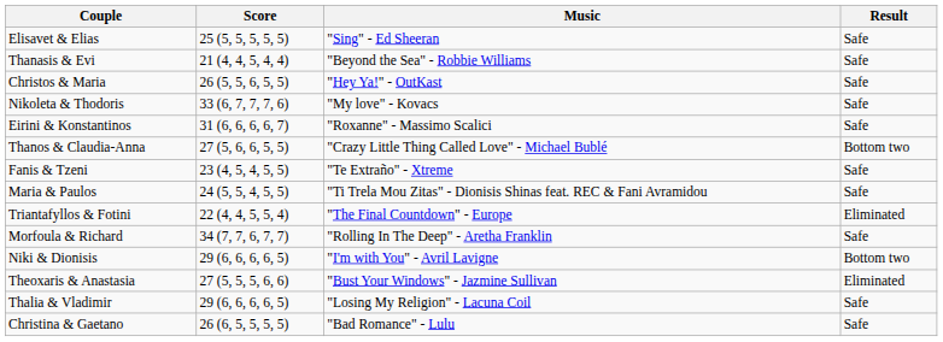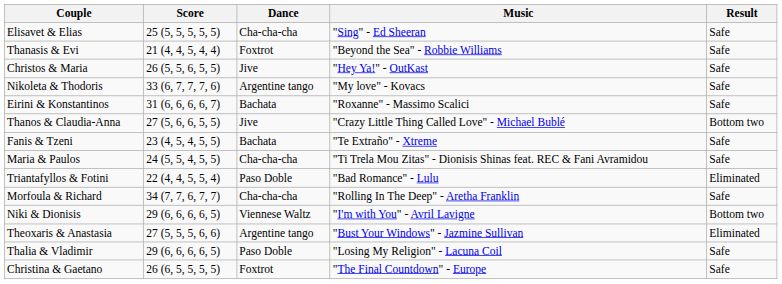+ column: Dance | Cha-cha-cha | Foxtrot | Jive | Argentine tango | Bachata | Jive | Bachata | Cha-cha-cha | Paso Doble | Cha-cha-cha | Viennese Waltz | Argentine tango | Paso Doble | Foxtrot
Triantafyllos & Fotini | Music: "The Final Countdown" - Europe -> "Bad Romance" - Lulu
Christina & Gaetano | Music: "Bad Romance" - Lulu -> "The Final Countdown" - Europe
